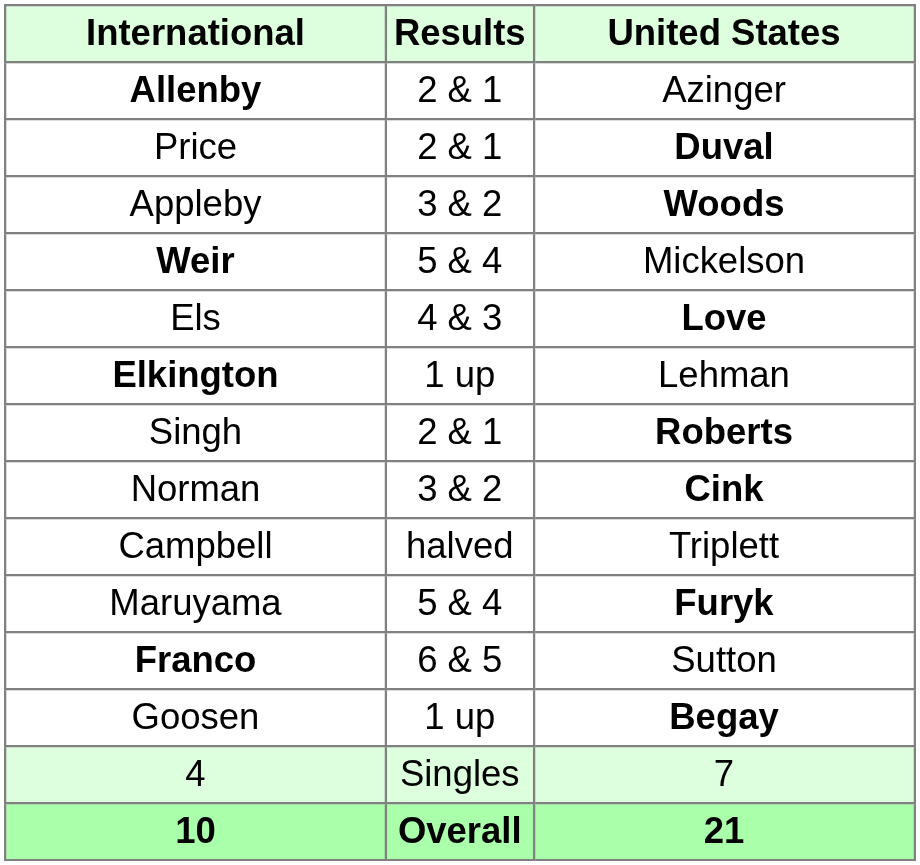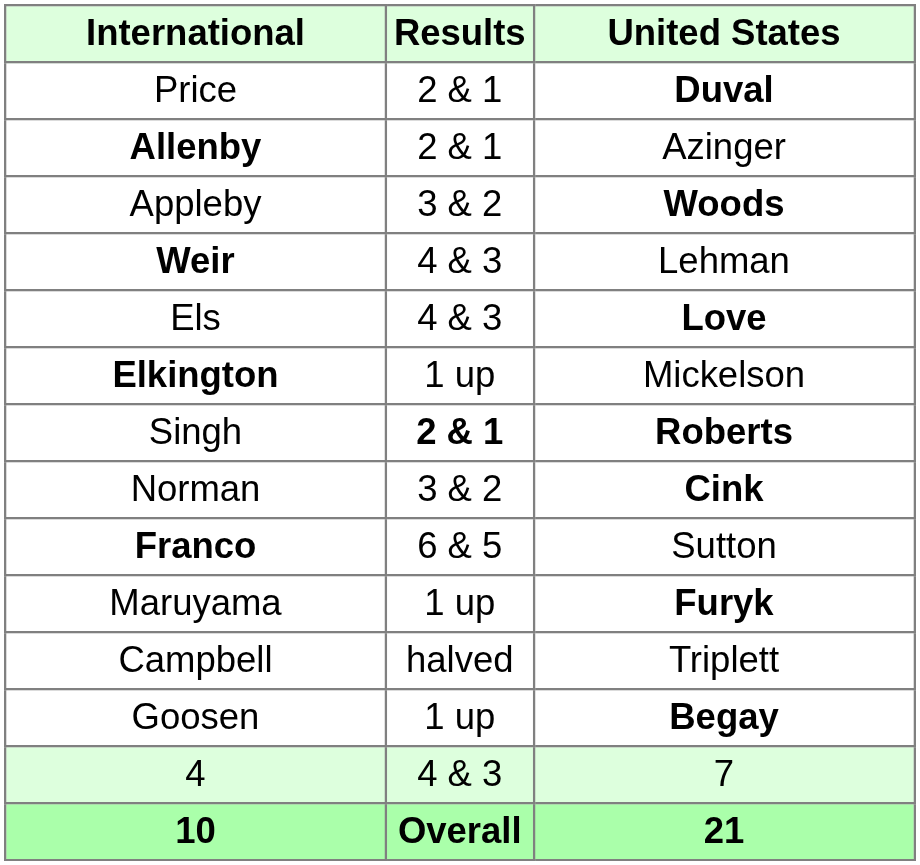rows swapped: Allenby <-> Price
Weir | Results: 5 & 4 -> 4 & 3
Weir | United States: Mickelson -> Lehman
Elkington | United States: Lehman -> Mickelson
Singh | Results: normal -> bold
rows swapped: Franco <-> Campbell
Maruyama | Results: 5 & 4 -> 1 up
4 | Results: Singles -> 4 & 3
